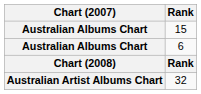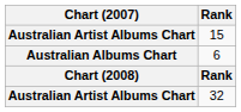15 | Chart (2007): Australian Albums Chart -> Australian Artist Albums Chart
